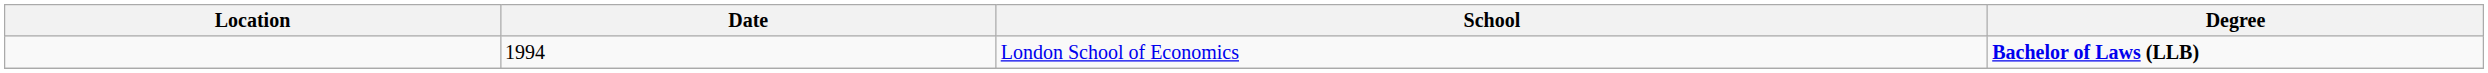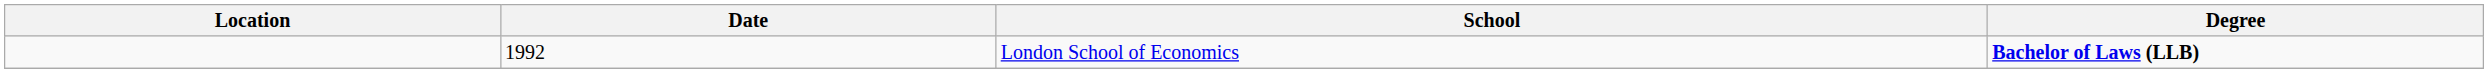London School of Economics | Date: 1994 -> 1992
